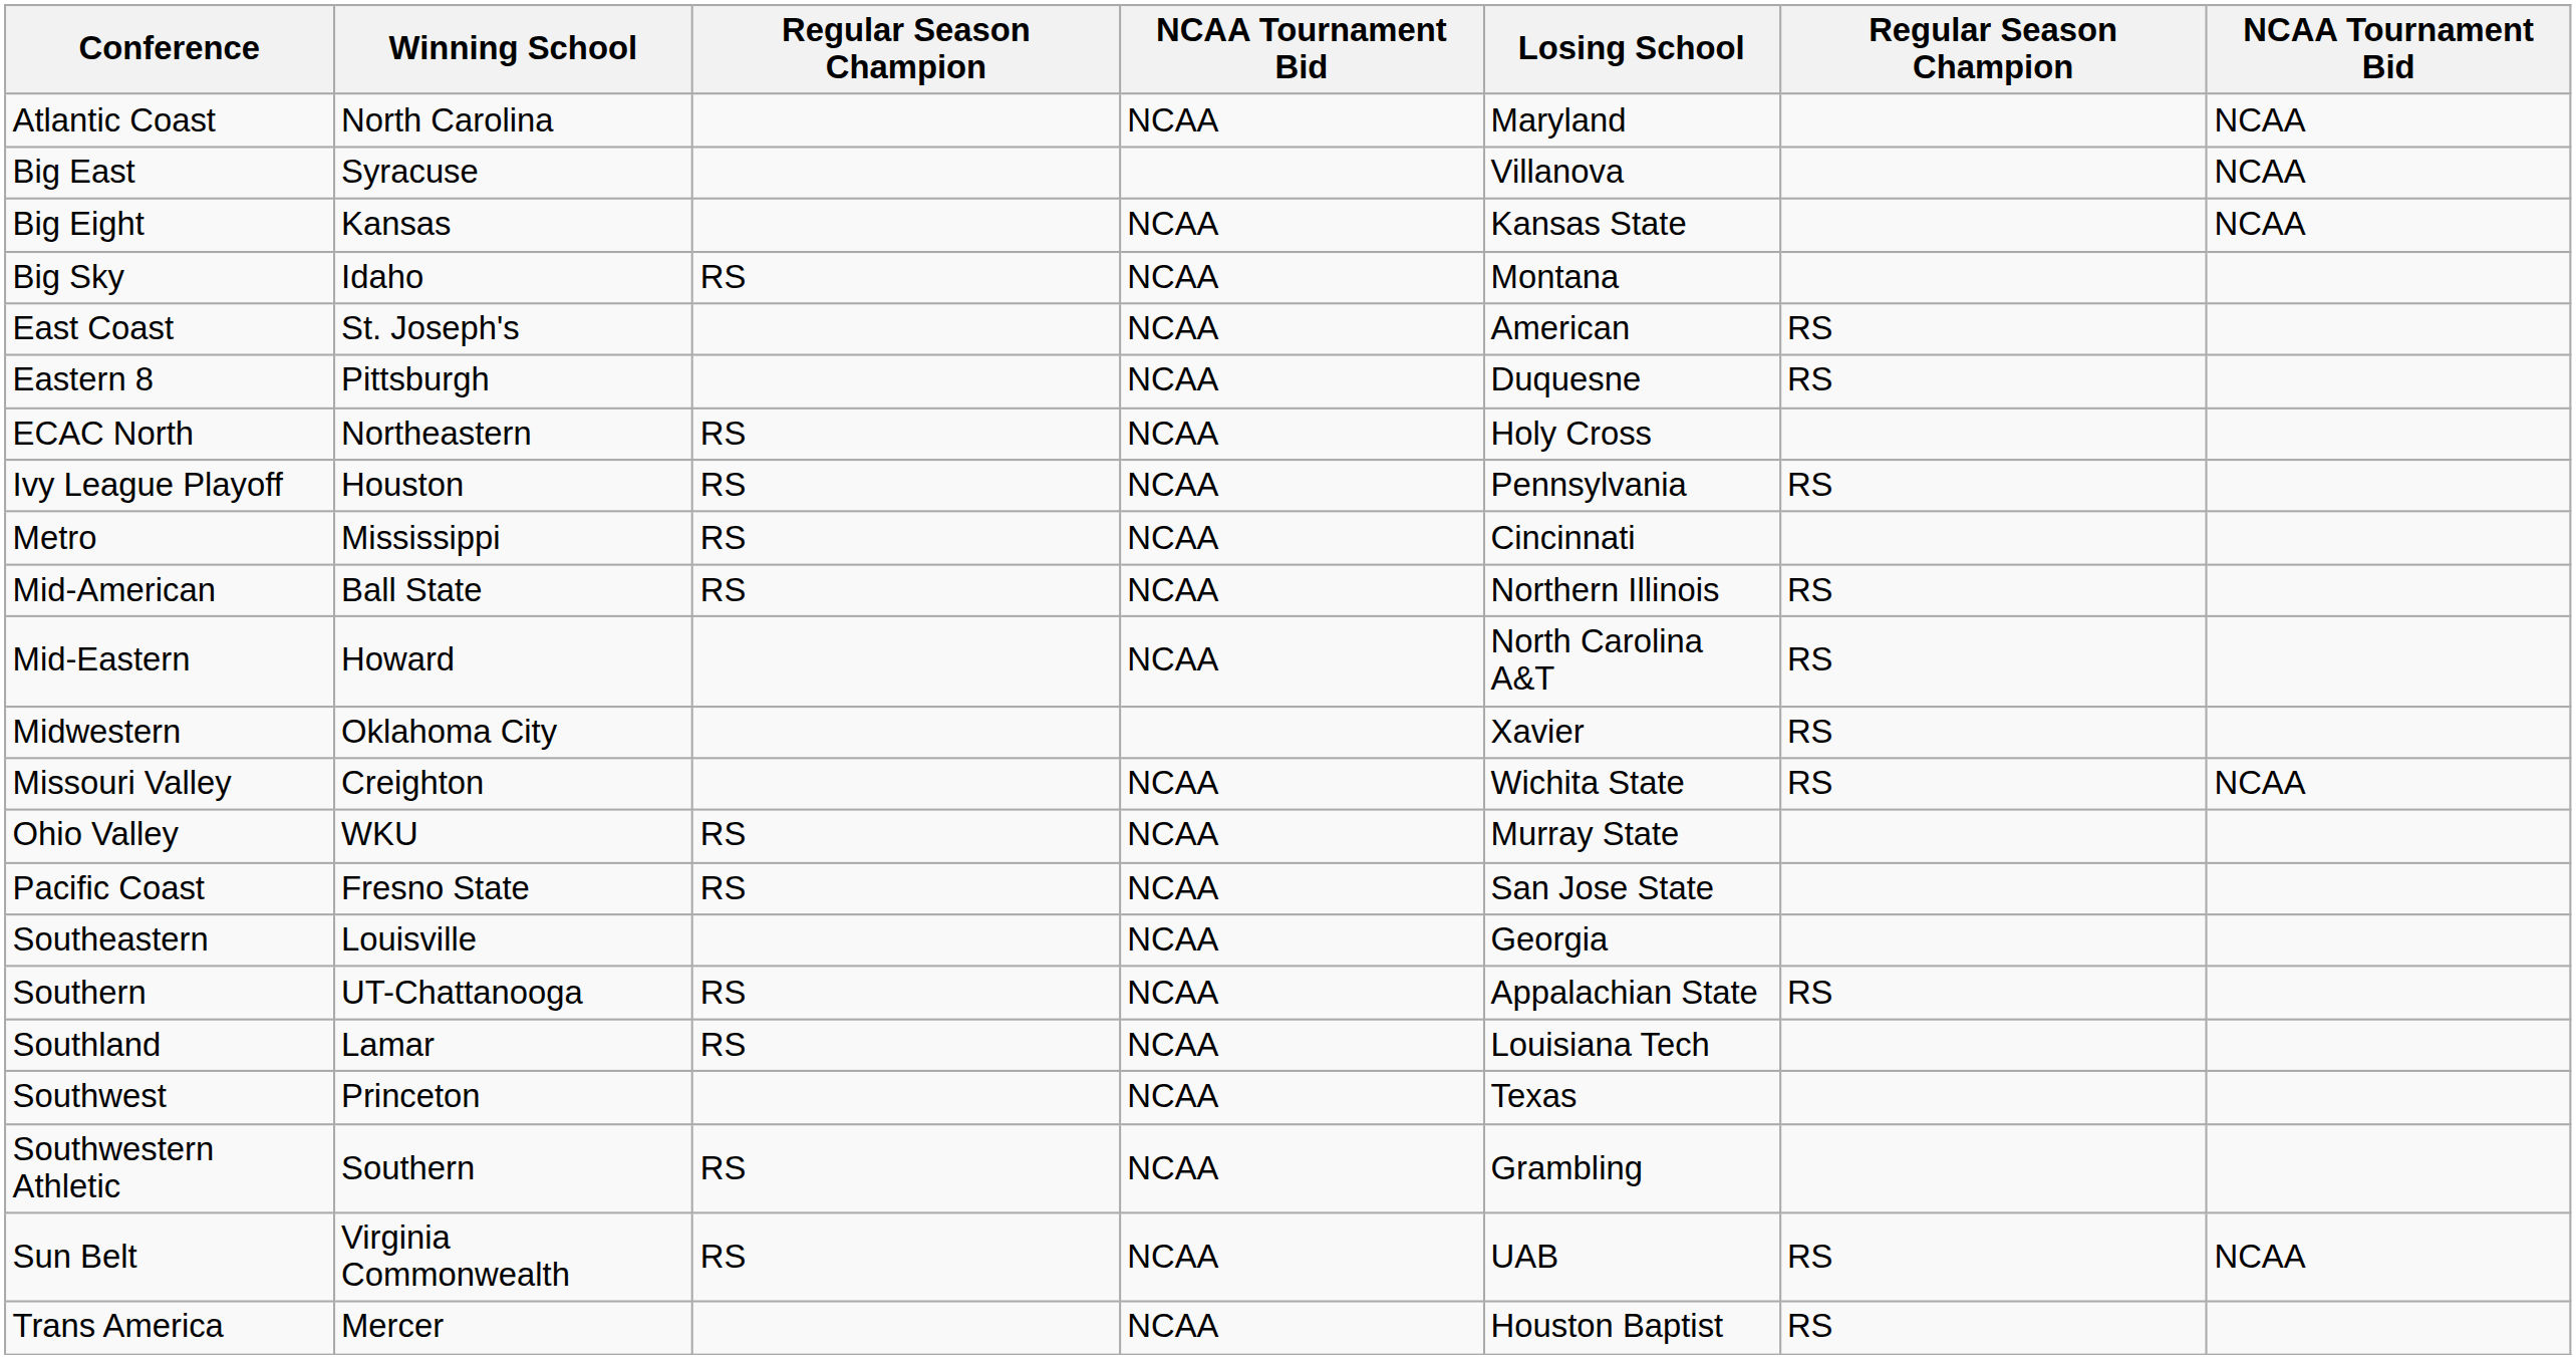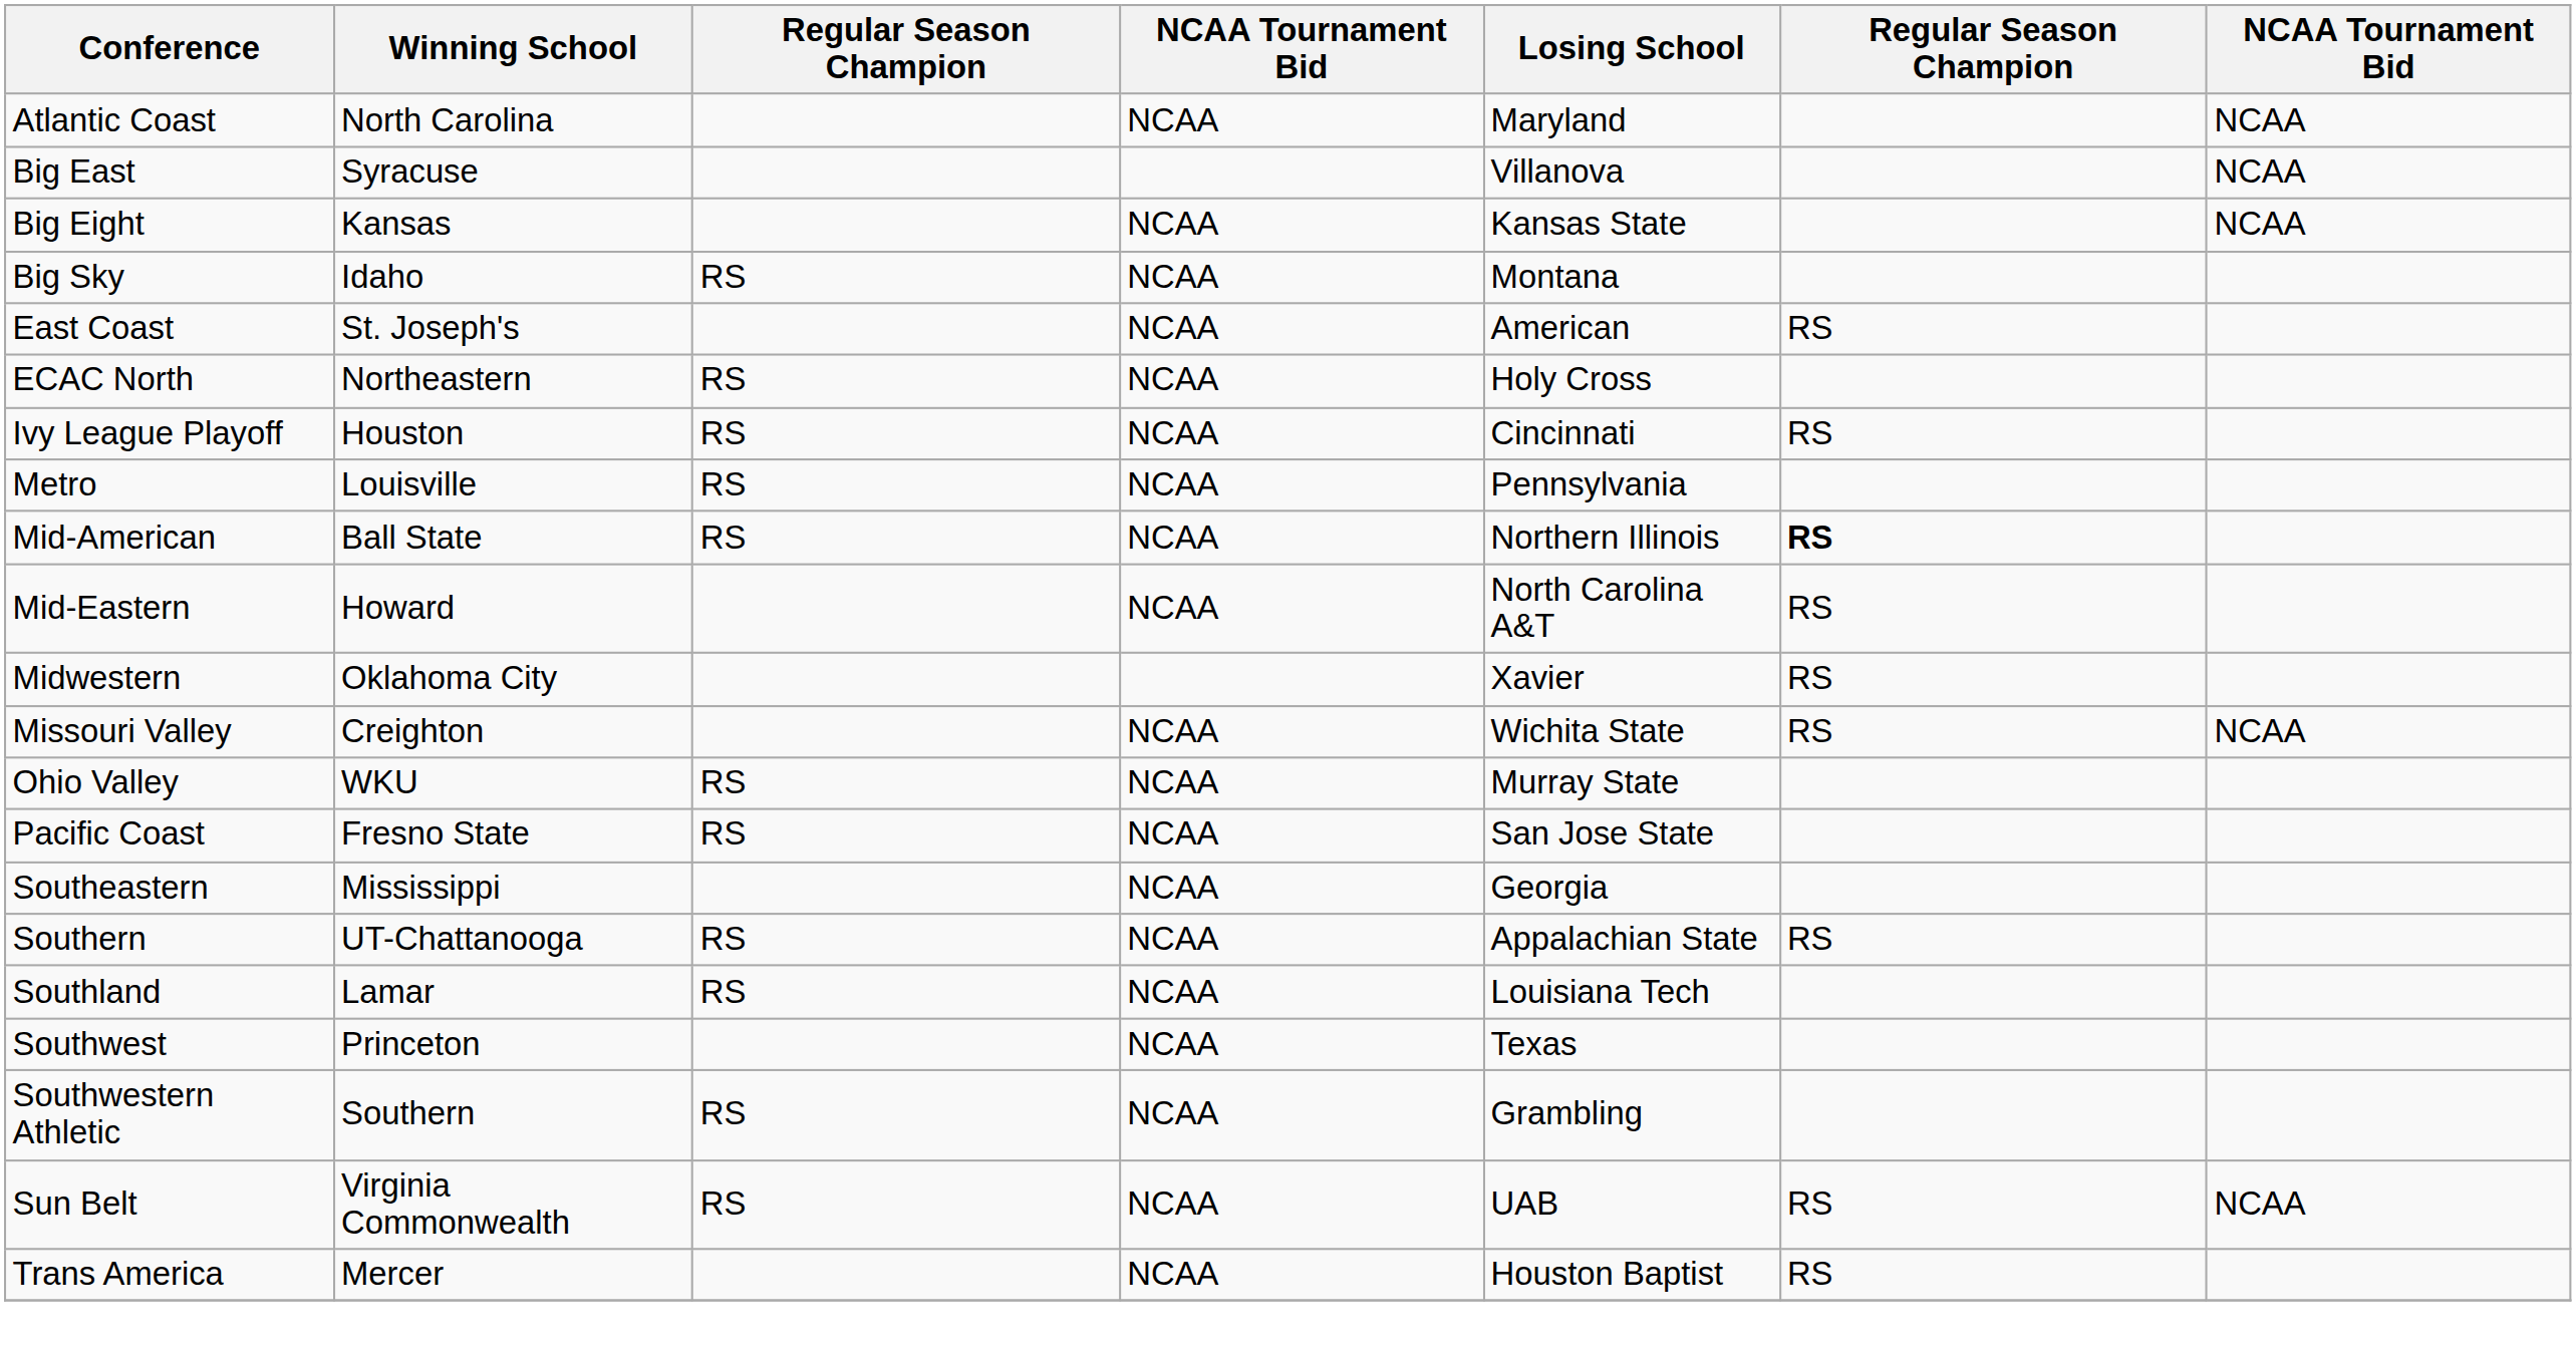- row: Eastern 8 | Pittsburgh | NCAA | Duquesne | RS
Ivy League Playoff | Losing School: Pennsylvania -> Cincinnati
Metro | Winning School: Mississippi -> Louisville
Metro | Losing School: Cincinnati -> Pennsylvania
Mid-American | column 6: normal -> bold
Southeastern | Winning School: Louisville -> Mississippi
